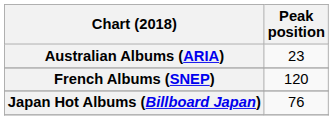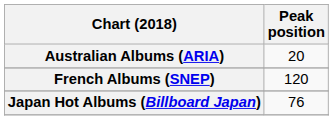Australian Albums (ARIA) | Peak position: 23 -> 20
